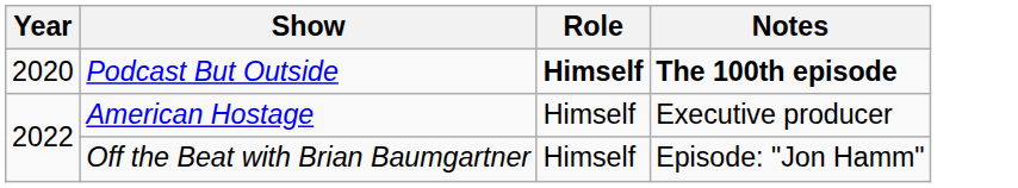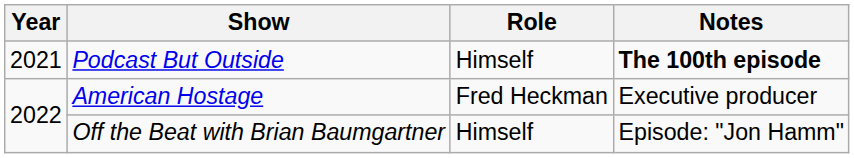Podcast But Outside | Year: 2020 -> 2021
Podcast But Outside | Role: bold -> normal
American Hostage | Role: Himself -> Fred Heckman
